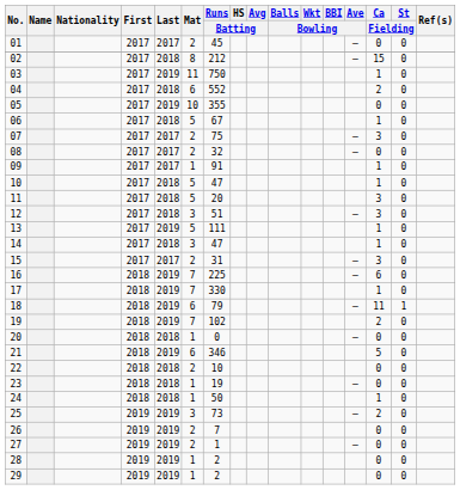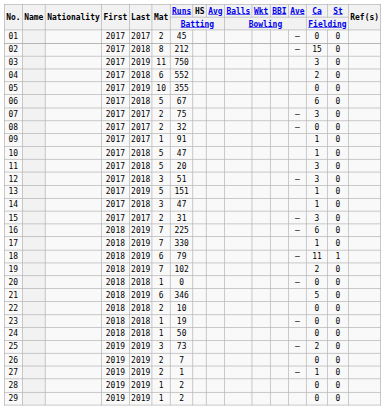03 | Ca / Fielding: 1 -> 3
06 | Ca / Fielding: 1 -> 6
13 | Runs / Batting: 111 -> 151
24 | Ca / Fielding: 1 -> 0
27 | Ca / Fielding: 0 -> 1
